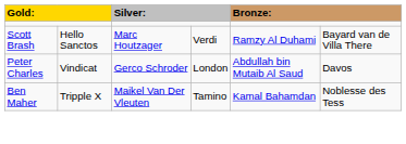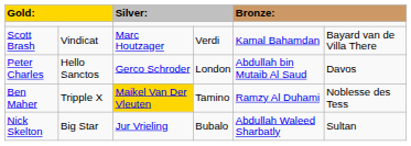Scott Brash | column 2: Hello Sanctos -> Vindicat
Scott Brash | column 5: Ramzy Al Duhami -> Kamal Bahamdan
Peter Charles | column 2: Vindicat -> Hello Sanctos
Ben Maher | column 3: no background -> gold background
Ben Maher | column 5: Kamal Bahamdan -> Ramzy Al Duhami
+ row: Nick Skelton | Big Star | Jur Vrieling | Bubalo | Abdullah Waleed Sharbatly | Sultan
